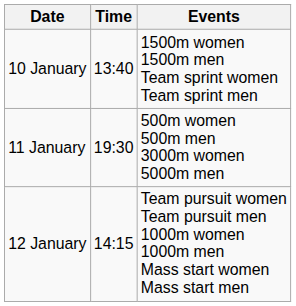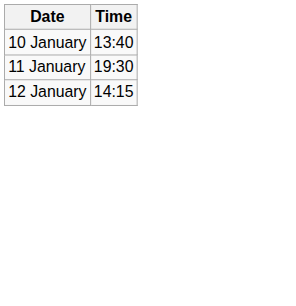- column: Events | 1500m women 1500m men Team sprint women Team sprint men | 500m women 500m men 3000m women 5000m men | Team pursuit women Team pursuit men 1000m women 1000m men Mass start women Mass start men
